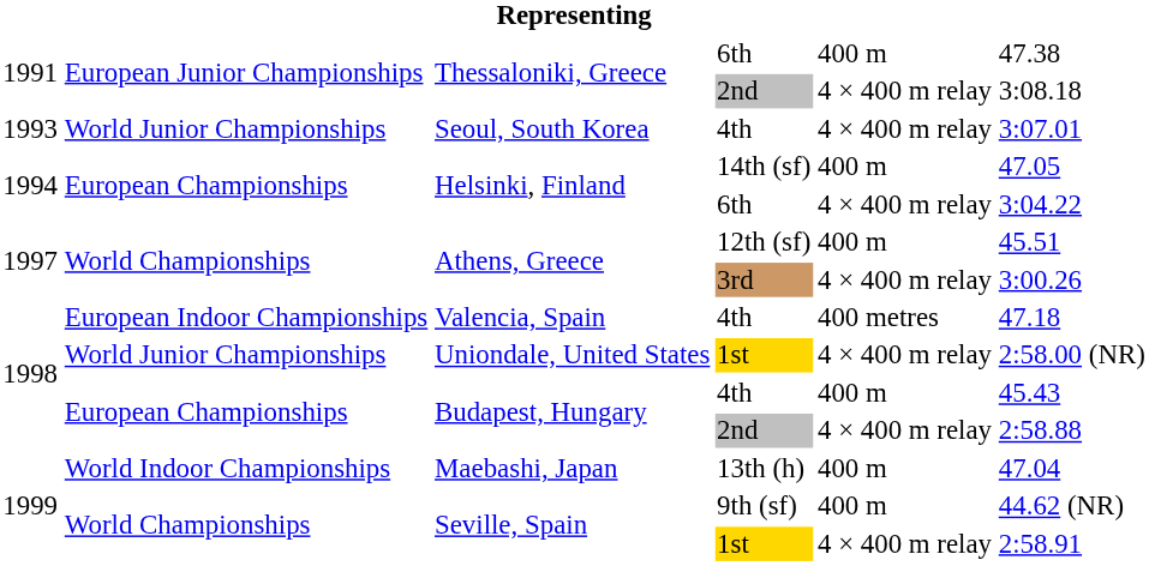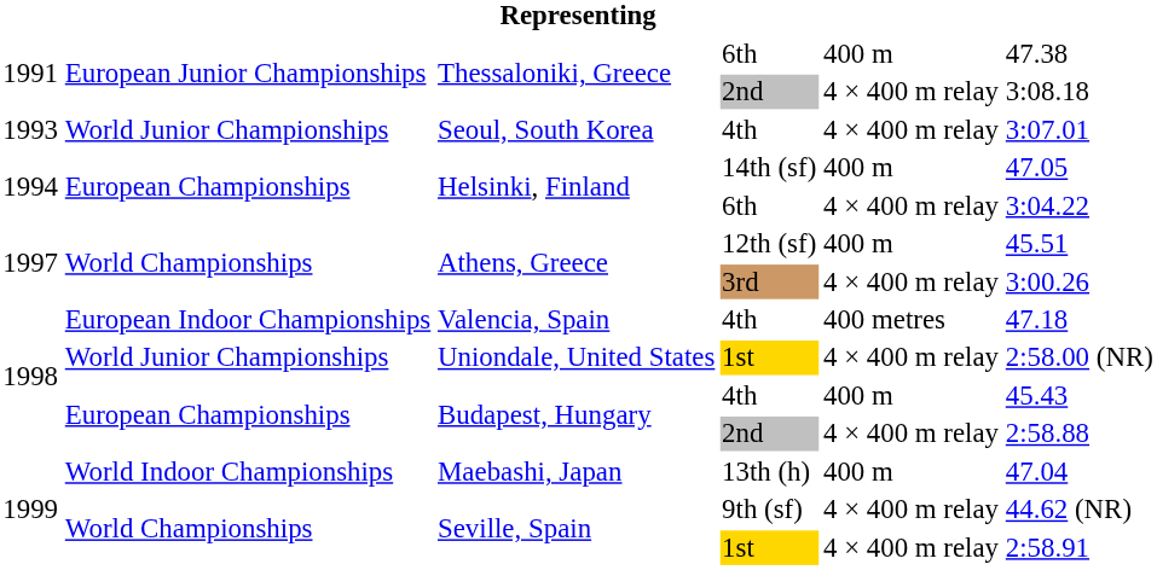Seville, Spain / 9th (sf) | column 5: 400 m -> 4 × 400 m relay
